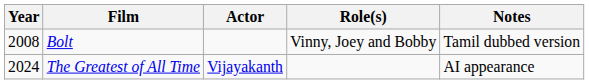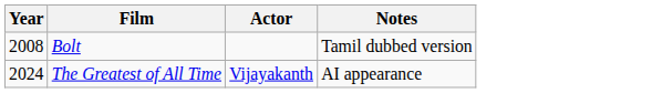- column: Role(s) | Vinny, Joey and Bobby
